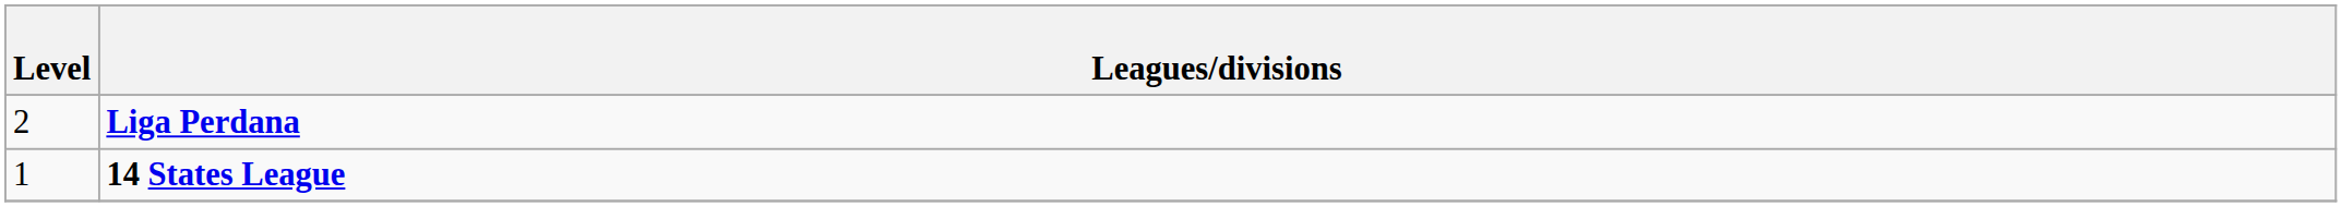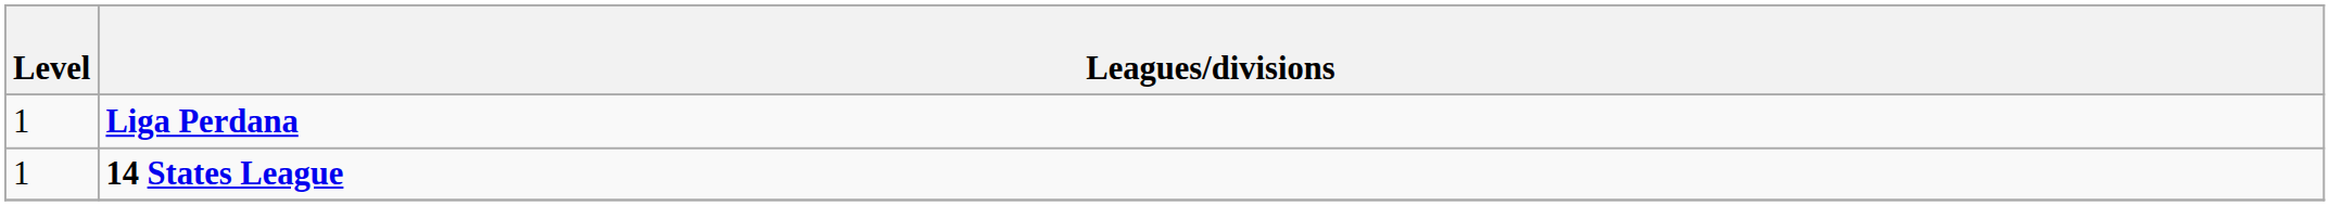Liga Perdana | Level: 2 -> 1
